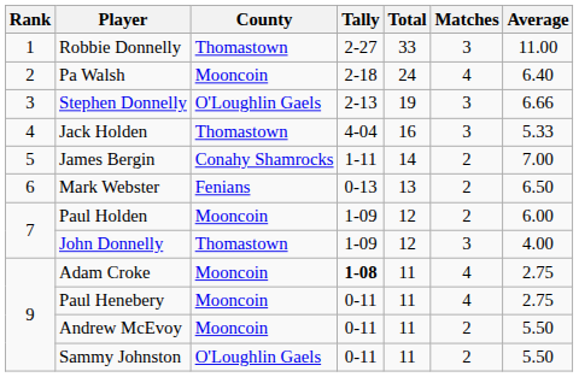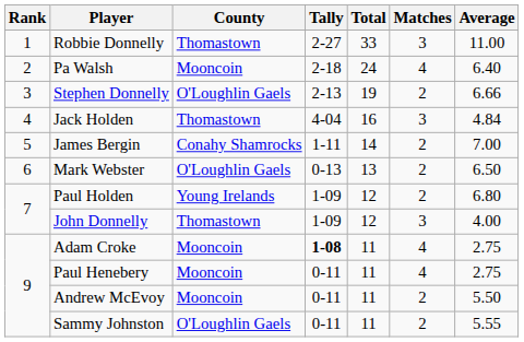Stephen Donnelly | Matches: 3 -> 2
Jack Holden | Average: 5.33 -> 4.84
Mark Webster | County: Fenians -> O'Loughlin Gaels
Paul Holden | County: Mooncoin -> Young Irelands
Paul Holden | Average: 6.00 -> 6.80
Sammy Johnston | Average: 5.50 -> 5.55
